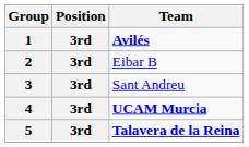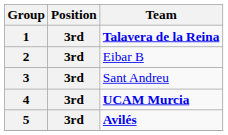1 | Team: Avilés -> Talavera de la Reina
5 | Team: Talavera de la Reina -> Avilés
